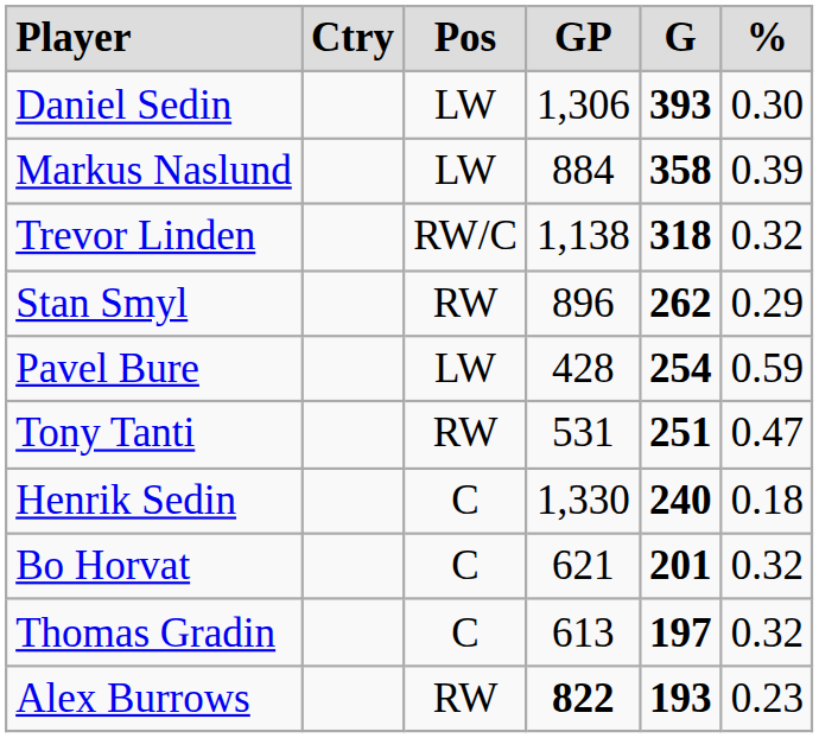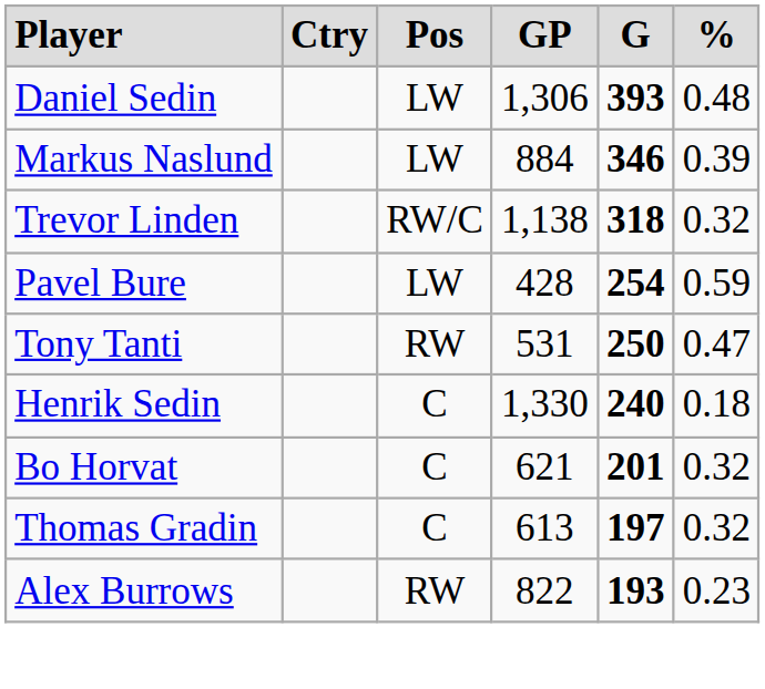Daniel Sedin | column 6: 0.30 -> 0.48
Markus Naslund | column 5: 358 -> 346
- row: Stan Smyl | RW | 896 | 262 | 0.29
Tony Tanti | column 5: 251 -> 250
Alex Burrows | column 4: bold -> normal
